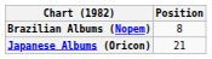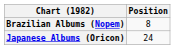Japanese Albums (Oricon) | Position: 21 -> 24
